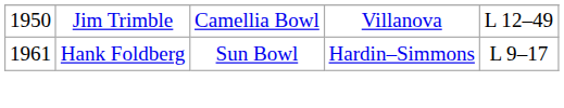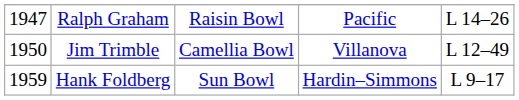+ row: 1947 | Ralph Graham | Raisin Bowl | Pacific | L 14–26
Hank Foldberg | column 1: 1961 -> 1959
